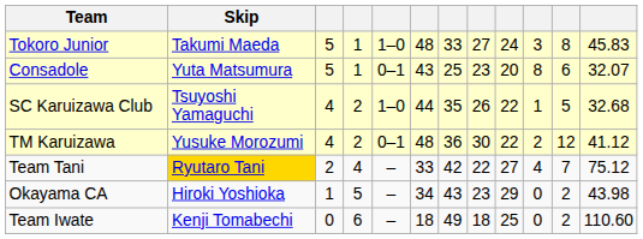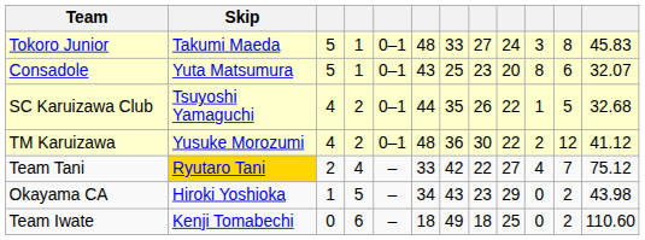Tokoro Junior | column 5: 1–0 -> 0–1
SC Karuizawa Club | column 5: 1–0 -> 0–1
